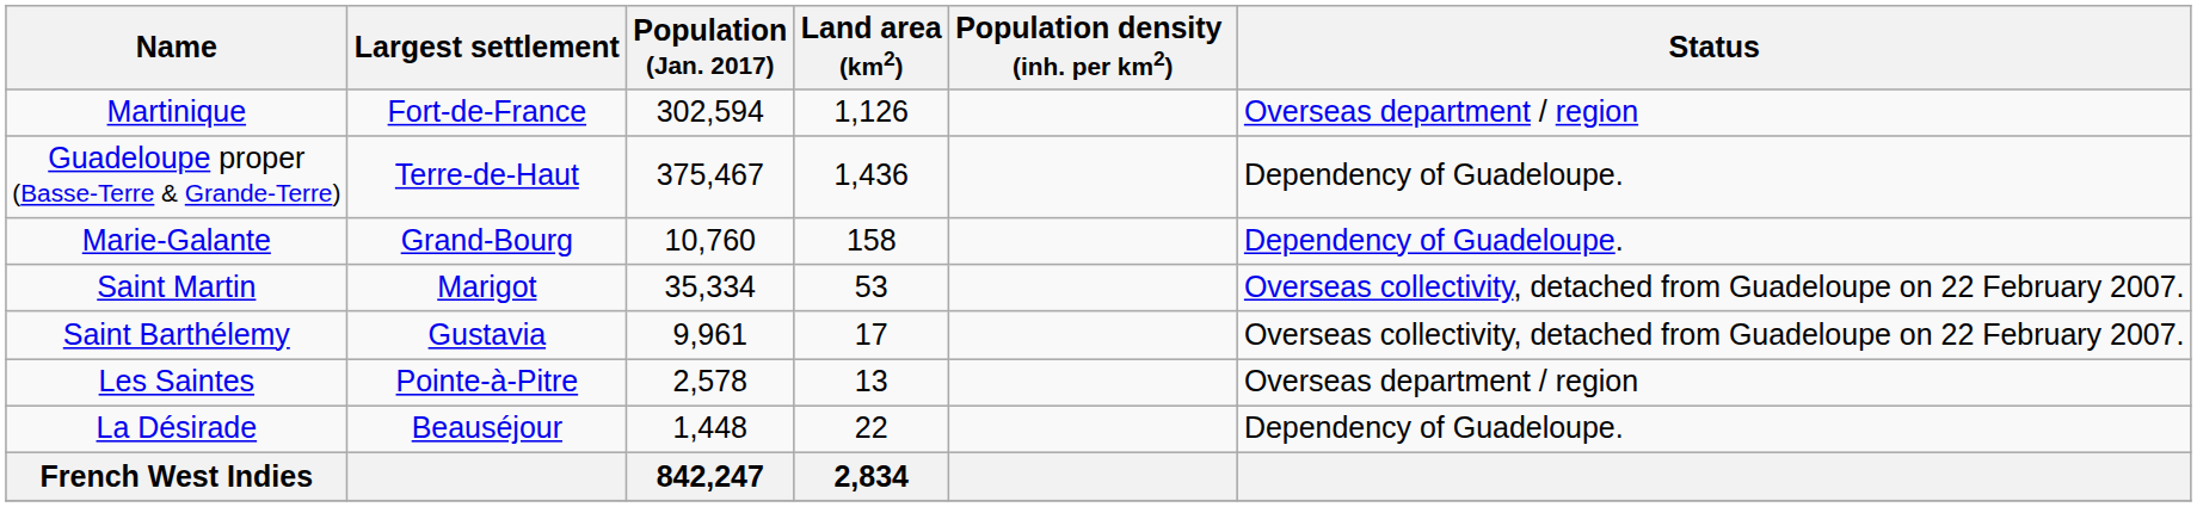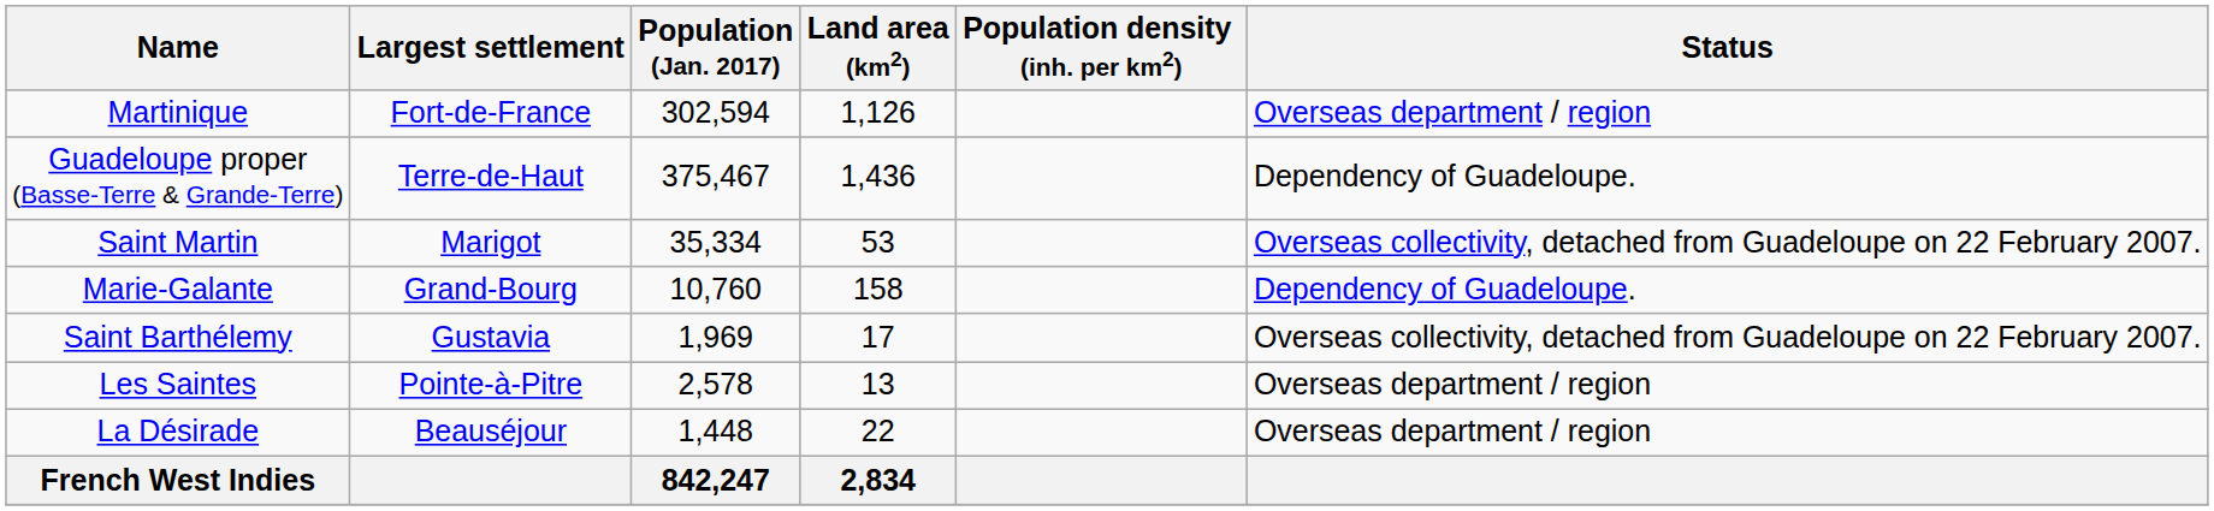rows swapped: Saint Martin <-> Marie-Galante
Saint Barthélemy | Population (Jan. 2017): 9,961 -> 1,969
La Désirade | Status: Dependency of Guadeloupe. -> Overseas department / region
